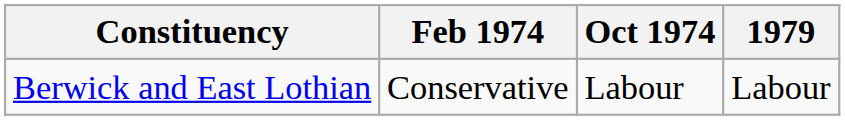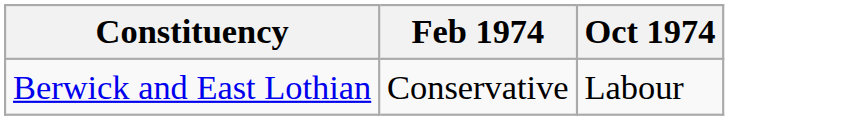- column: 1979 | Labour
